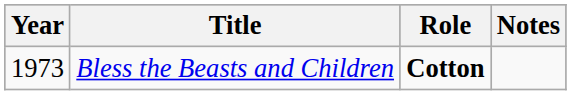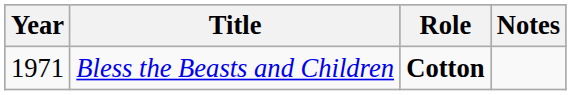Bless the Beasts and Children | Year: 1973 -> 1971
